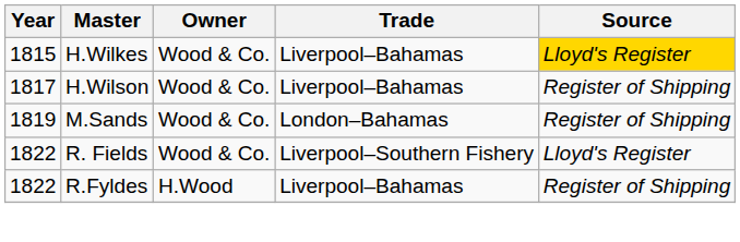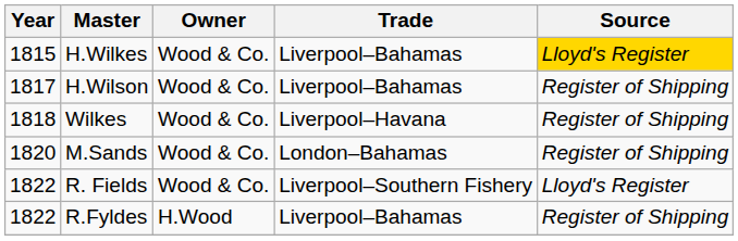+ row: 1818 | Wilkes | Wood & Co. | Liverpool–Havana | Register of Shipping
M.Sands | Year: 1819 -> 1820
